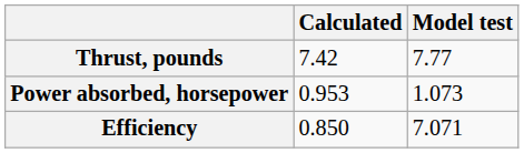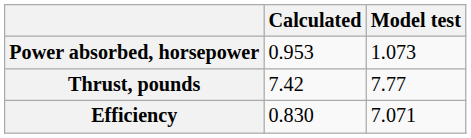rows swapped: Power absorbed, horsepower <-> Thrust, pounds
Efficiency | Calculated: 0.850 -> 0.830
